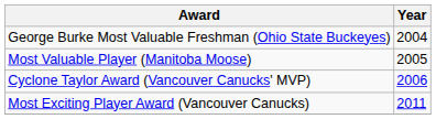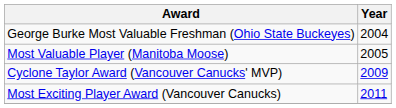Cyclone Taylor Award (Vancouver Canucks' MVP) | Year: 2006 -> 2009
